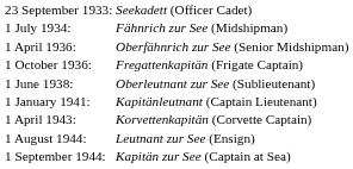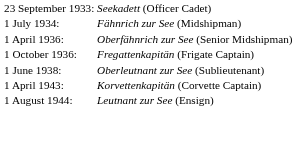- row: 1 January 1941: | Kapitänleutnant (Captain Lieutenant)
- row: 1 September 1944: | Kapitän zur See (Captain at Sea)
